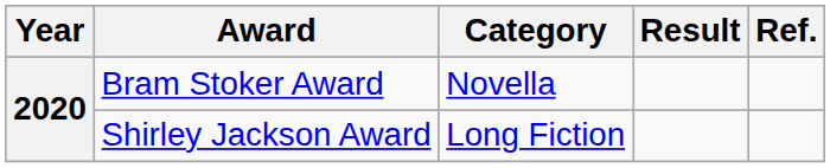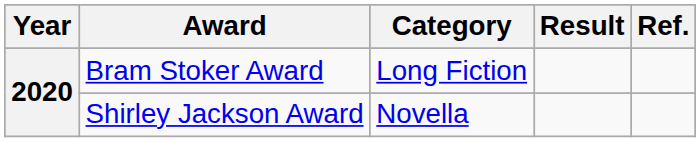Bram Stoker Award | Category: Novella -> Long Fiction
Shirley Jackson Award | Category: Long Fiction -> Novella
